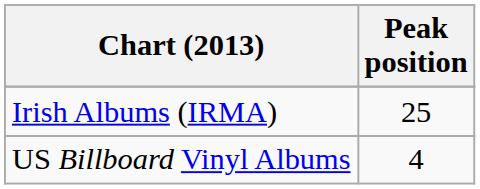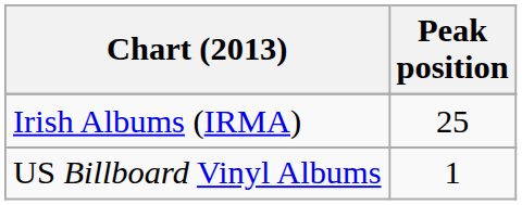US Billboard Vinyl Albums | Peak position: 4 -> 1
